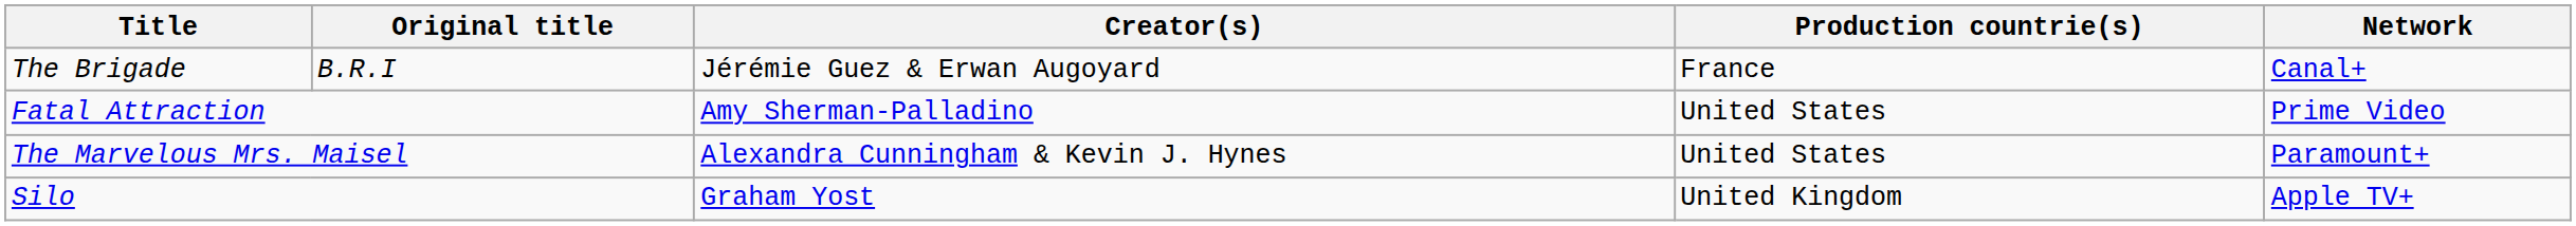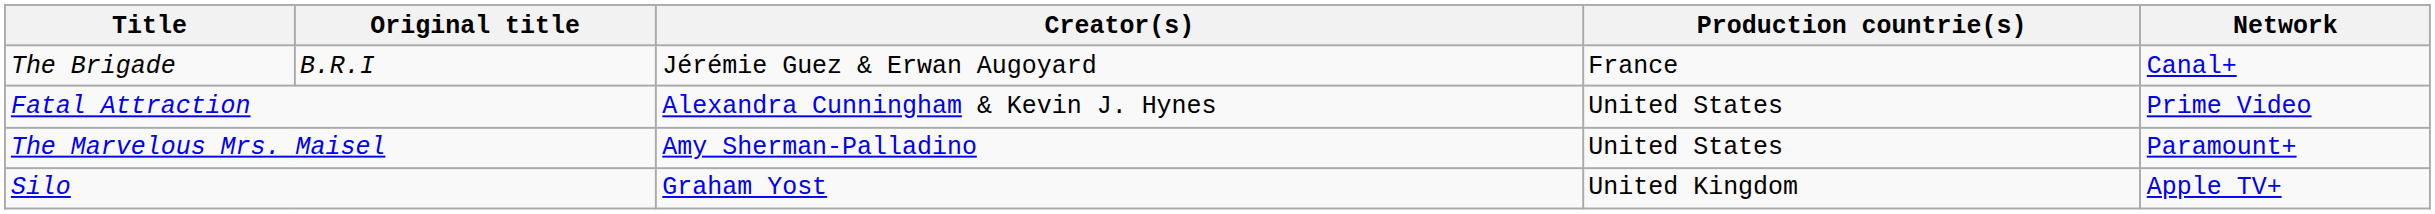Fatal Attraction | Creator(s): Amy Sherman-Palladino -> Alexandra Cunningham & Kevin J. Hynes
The Marvelous Mrs. Maisel | Creator(s): Alexandra Cunningham & Kevin J. Hynes -> Amy Sherman-Palladino
